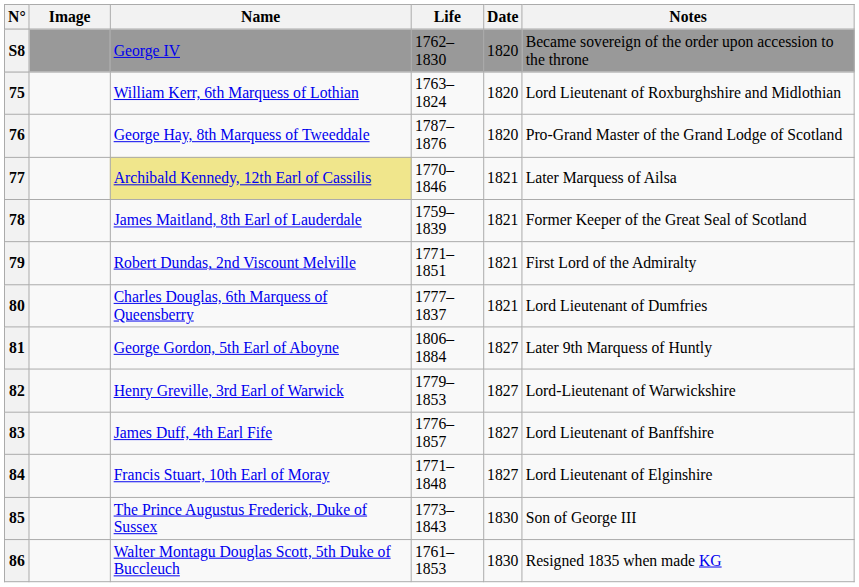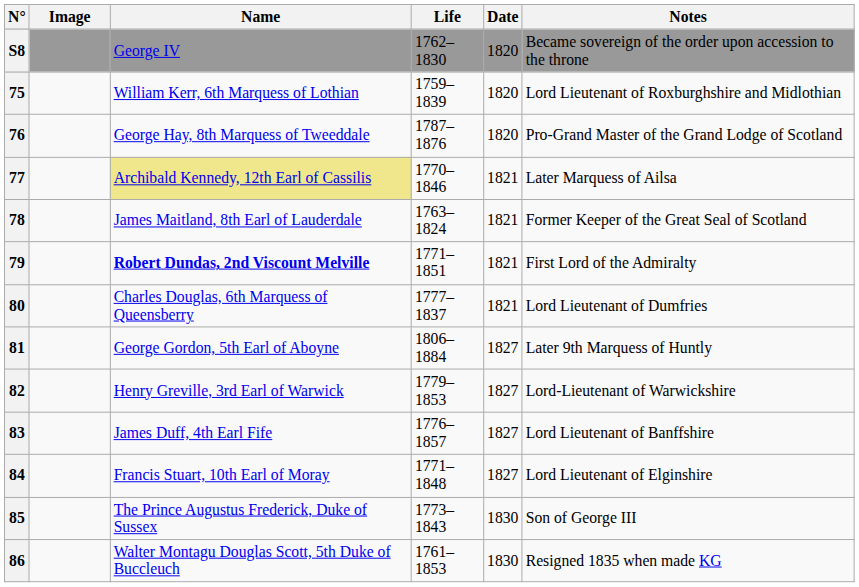75 | Life: 1763–1824 -> 1759–1839
78 | Life: 1759–1839 -> 1763–1824
79 | Name: normal -> bold
